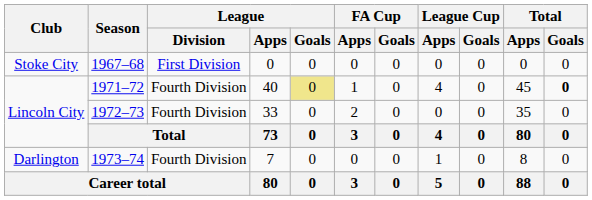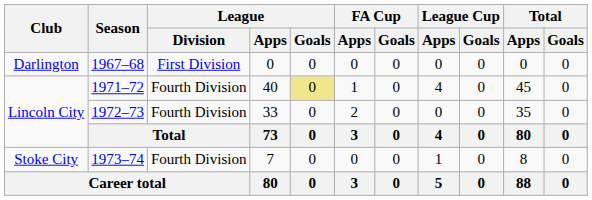1967–68 | Club: Stoke City -> Darlington
1971–72 | Total / Goals: bold -> normal
1973–74 | Club: Darlington -> Stoke City
